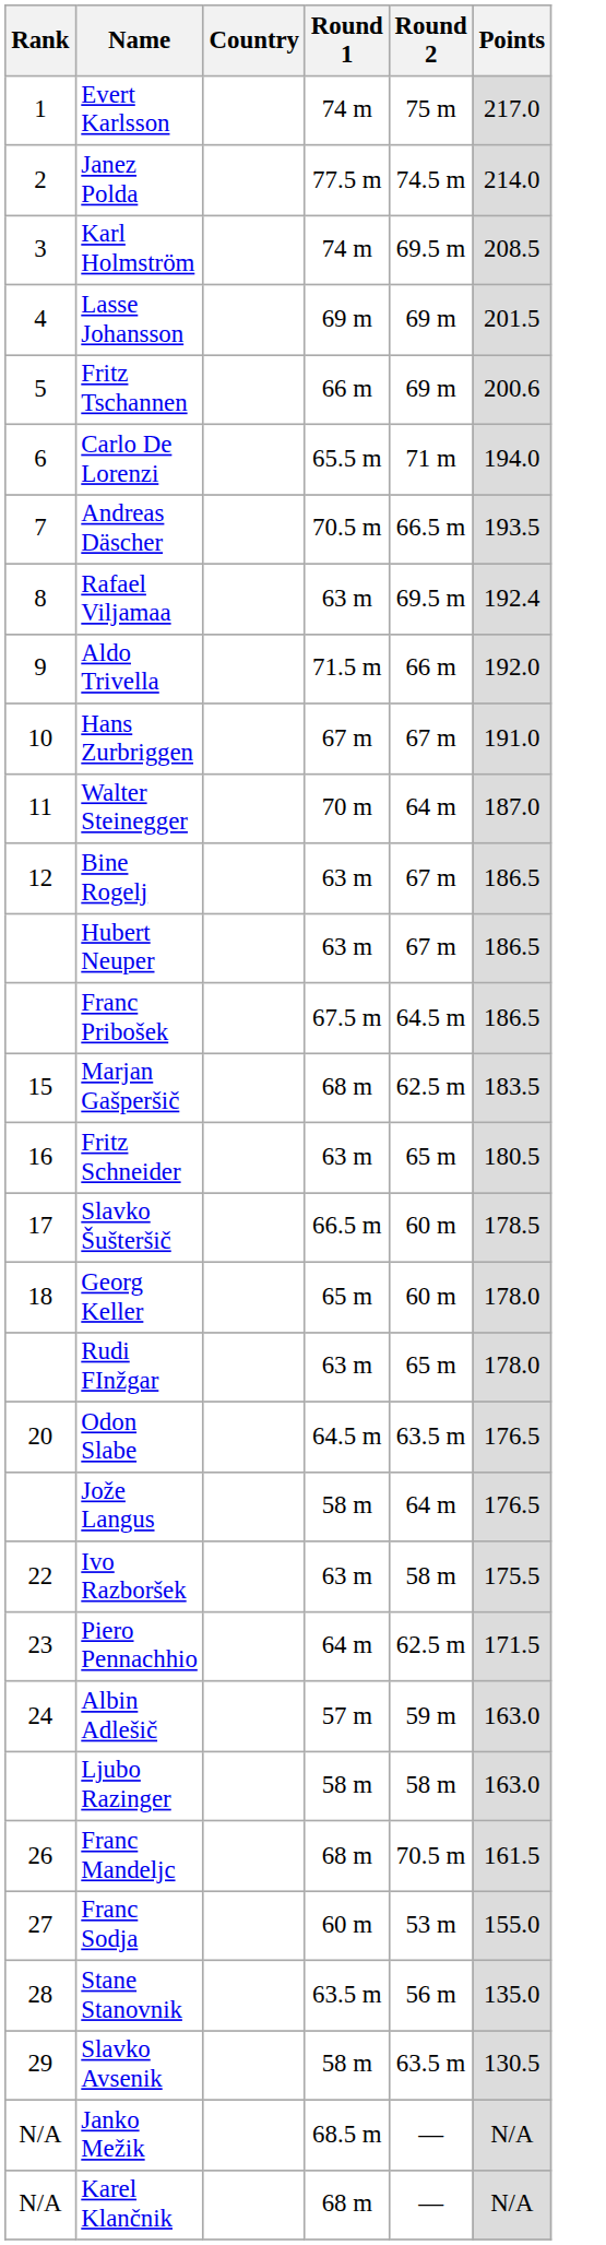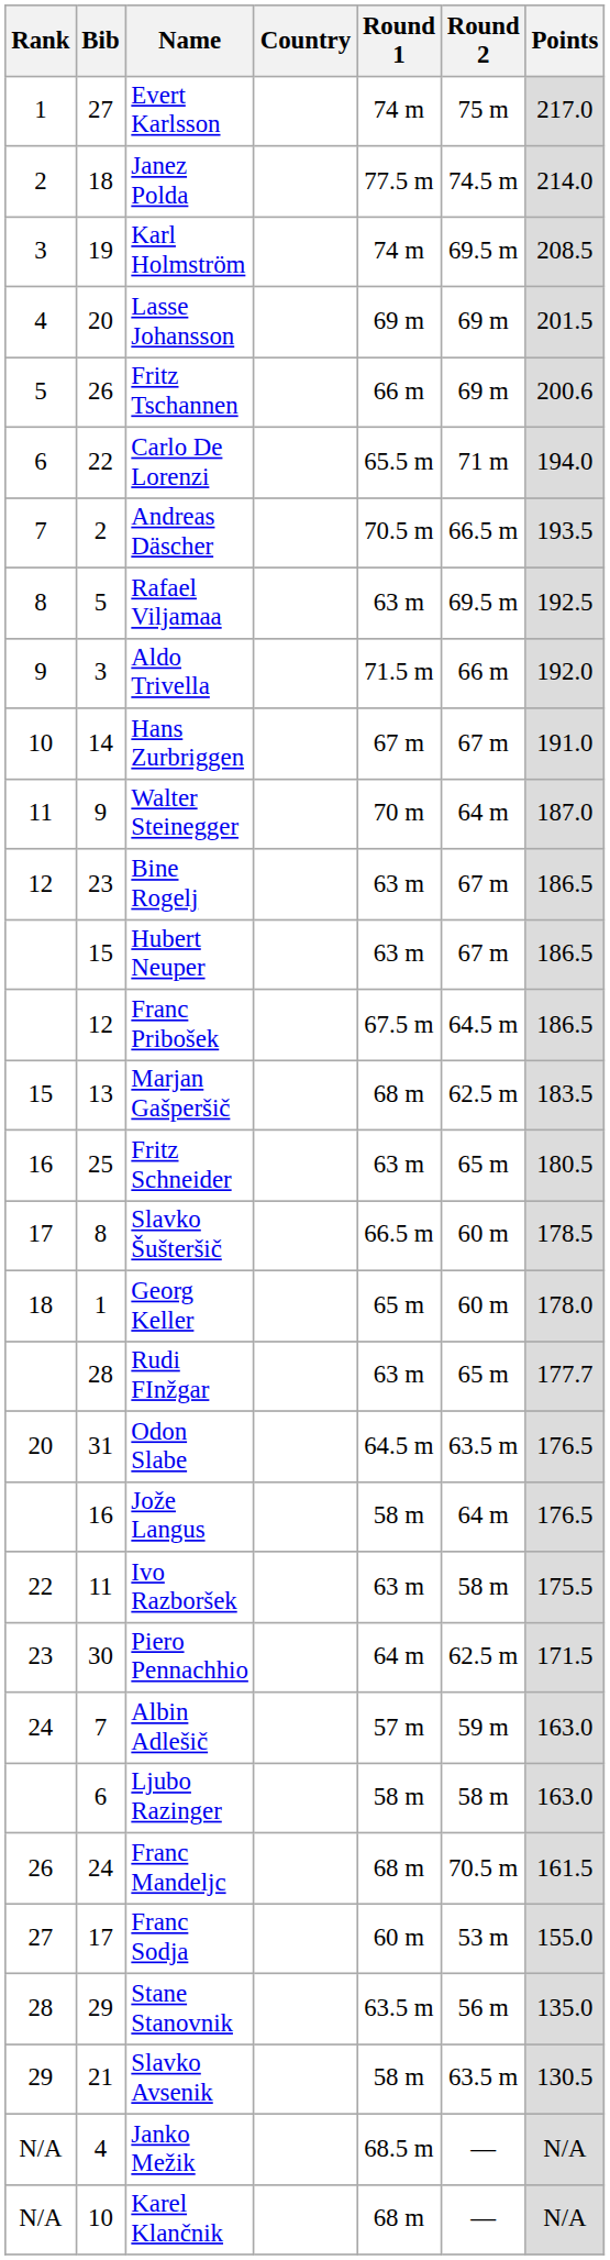+ column: Bib | 27 | 18 | 19 | 20 | 26 | 22 | 2 | 5 | 3 | 14 | 9 | 23 | 15 | 12 | 13 | 25 | 8 | 1 | 28 | 31 | 16 | 11 | 30 | 7 | 6 | 24 | 17 | 29 | 21 | 4 | 10
Rafael Viljamaa | Points: 192.4 -> 192.5
Rudi FInžgar | Points: 178.0 -> 177.7
